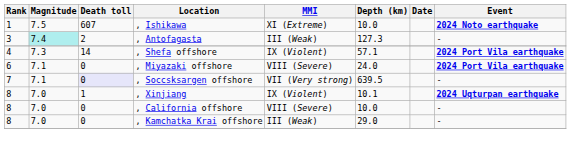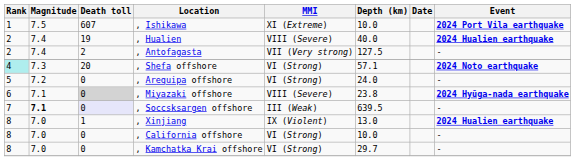, Ishikawa | Event: 2024 Noto earthquake -> 2024 Port Vila earthquake
+ row: 2 | 7.4 | 19 | , Hualien | VIII (Severe) | 40.0 | 2024 Hualien earthquake
, Antofagasta | Rank: 3 -> 2
, Antofagasta | Magnitude: paleturquoise background -> no background
, Antofagasta | MMI: III (Weak) -> VII (Very strong)
, Antofagasta | Depth (km): 127.3 -> 127.5
, Shefa offshore | Rank: no background -> paleturquoise background
, Shefa offshore | Death toll: 14 -> 20
, Shefa offshore | MMI: IX (Violent) -> VI (Strong)
, Shefa offshore | Event: 2024 Port Vila earthquake -> 2024 Noto earthquake
+ row: 5 | 7.2 | 0 | , Arequipa offshore | VI (Strong) | 24.0 | -
, Miyazaki offshore | Death toll: no background -> lightgrey background
, Miyazaki offshore | Depth (km): 24.0 -> 23.8
, Miyazaki offshore | Event: 2024 Port Vila earthquake -> 2024 Hyūga-nada earthquake
, Soccsksargen offshore | Magnitude: normal -> bold
, Soccsksargen offshore | MMI: VII (Very strong) -> III (Weak)
, Xinjiang | Depth (km): 10.1 -> 13.0
, Xinjiang | Event: 2024 Uqturpan earthquake -> 2024 Hualien earthquake
, California offshore | MMI: VIII (Severe) -> VI (Strong)
, Kamchatka Krai offshore | MMI: III (Weak) -> VI (Strong)
, Kamchatka Krai offshore | Depth (km): 29.0 -> 29.7
